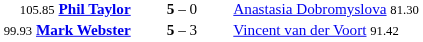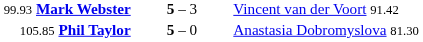rows swapped: 105.85 Phil Taylor <-> 99.93 Mark Webster
